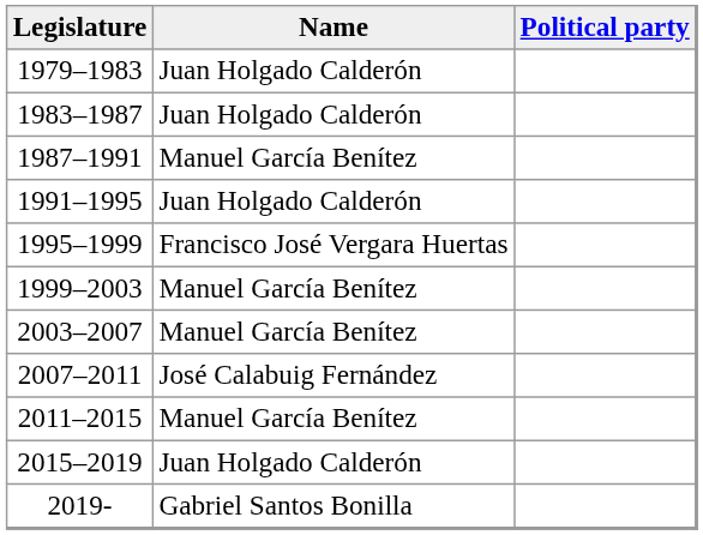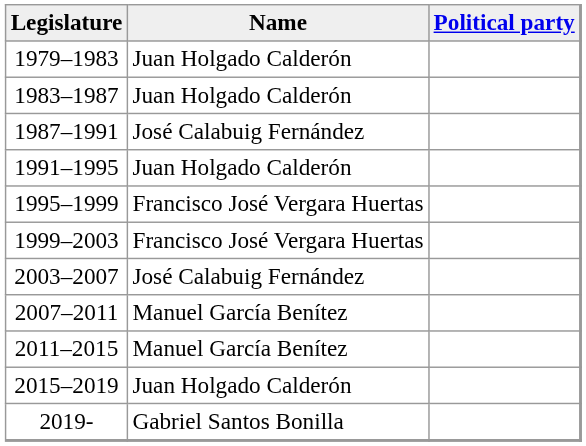1987–1991 | Name: Manuel García Benítez -> José Calabuig Fernández
1999–2003 | Name: Manuel García Benítez -> Francisco José Vergara Huertas
2003–2007 | Name: Manuel García Benítez -> José Calabuig Fernández
2007–2011 | Name: José Calabuig Fernández -> Manuel García Benítez
